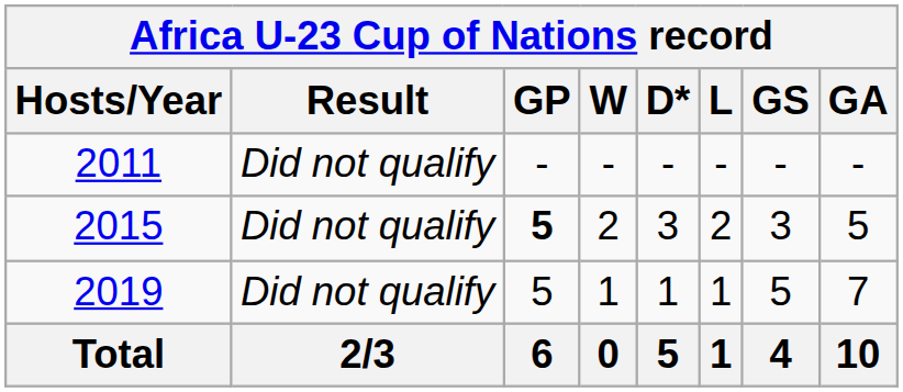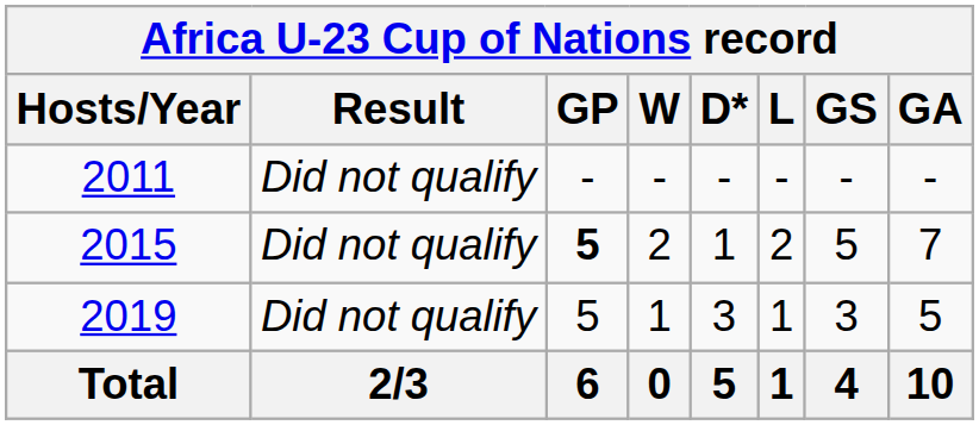2015 | D*: 3 -> 1
2015 | GS: 3 -> 5
2015 | GA: 5 -> 7
2019 | D*: 1 -> 3
2019 | GS: 5 -> 3
2019 | GA: 7 -> 5
